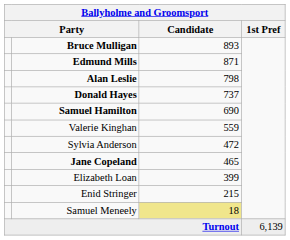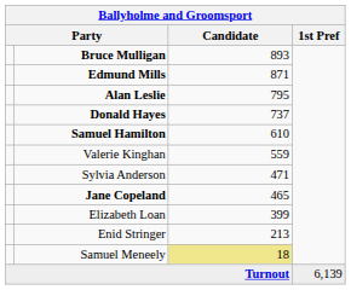Alan Leslie | Candidate: 798 -> 795
Samuel Hamilton | Candidate: 690 -> 610
Sylvia Anderson | Candidate: 472 -> 471
Enid Stringer | Candidate: 215 -> 213
